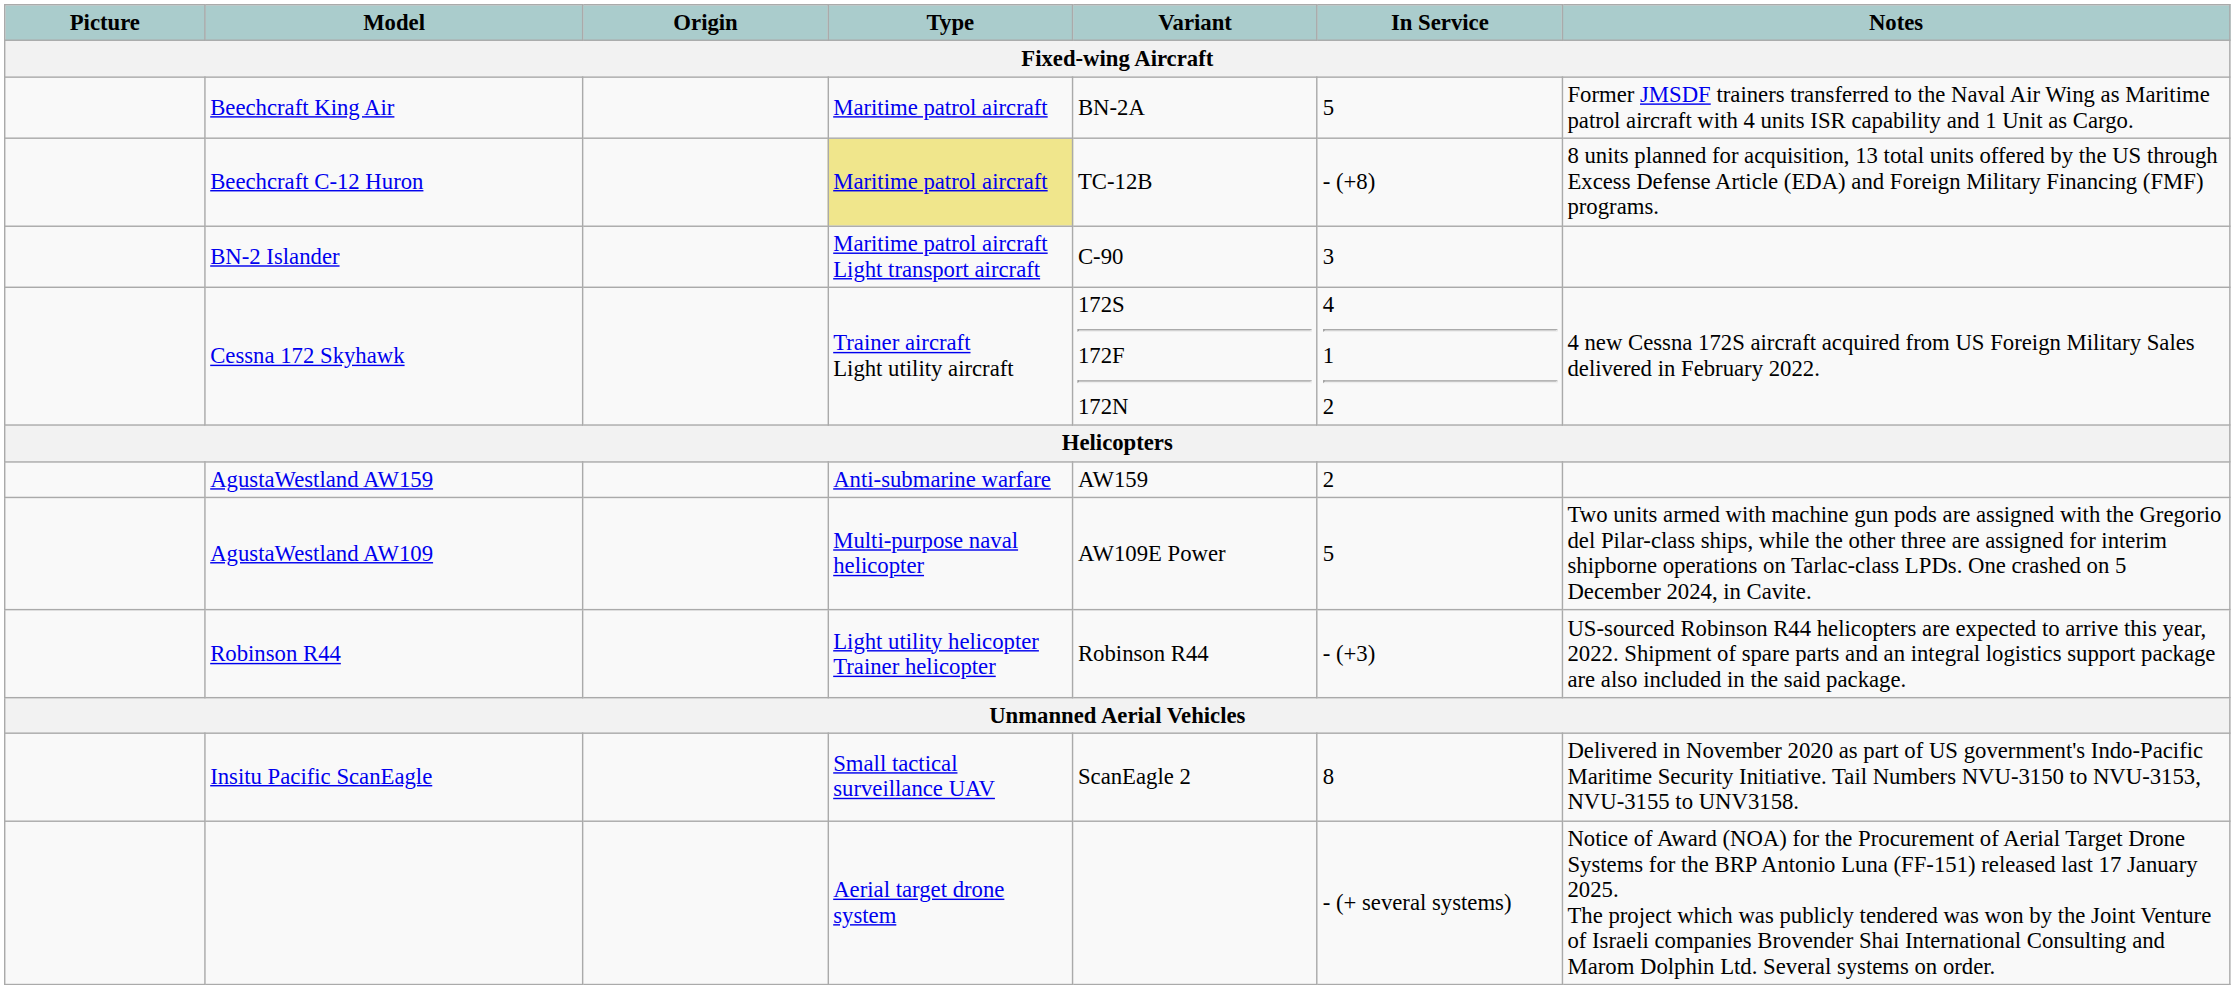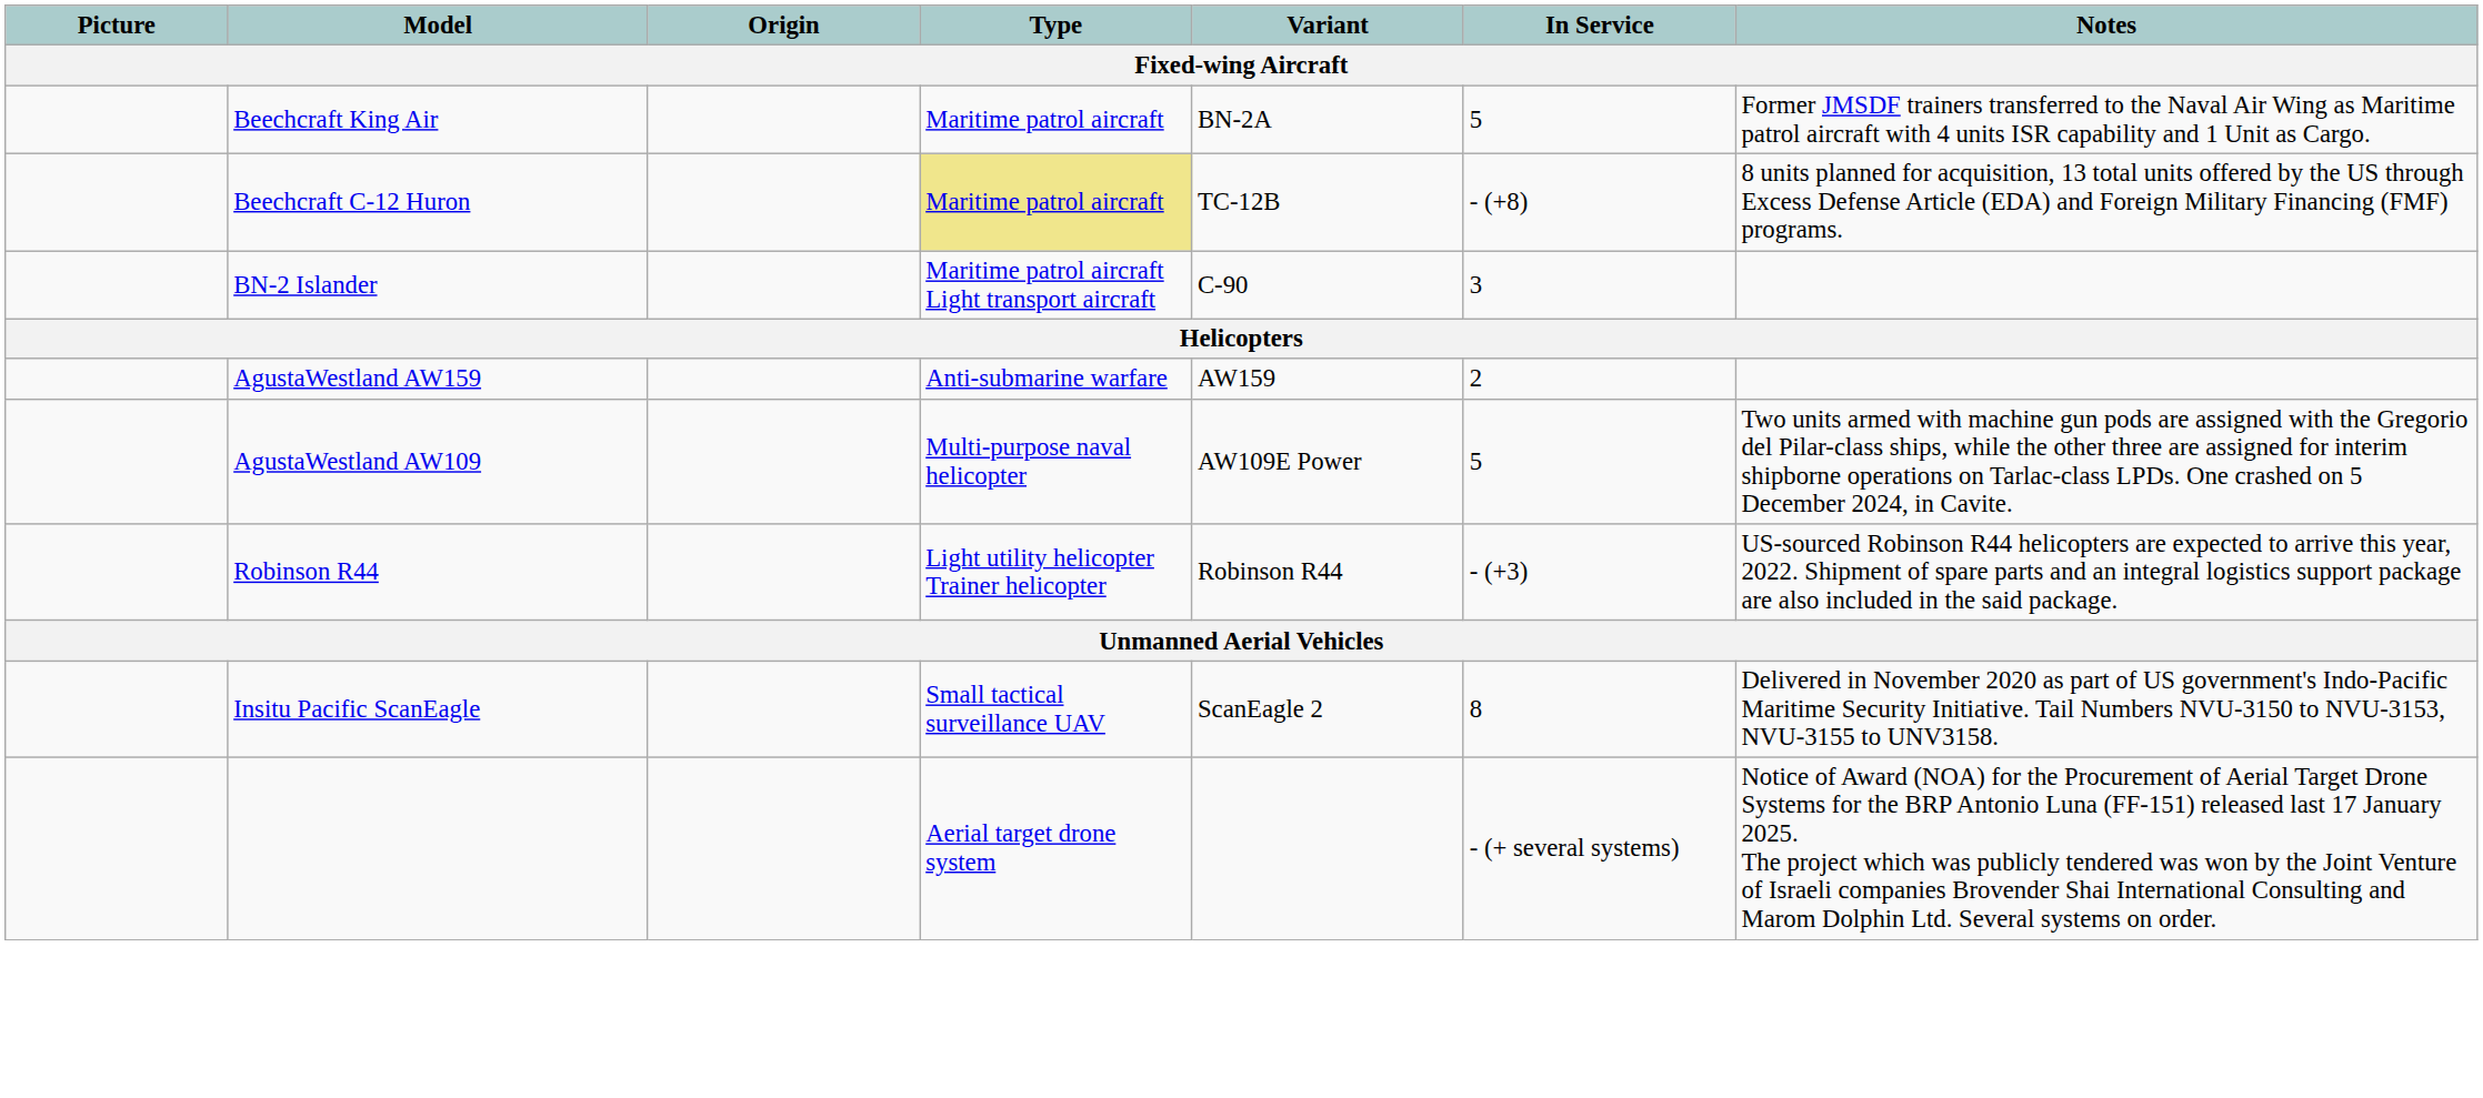- row: Cessna 172 Skyhawk | Trainer aircraft Light utility aircraft | 172S 172F 172N | 4 1 2 | 4 new Cessna 172S aircraft acquired from US Foreign Military Sales delivered in February 2022.
